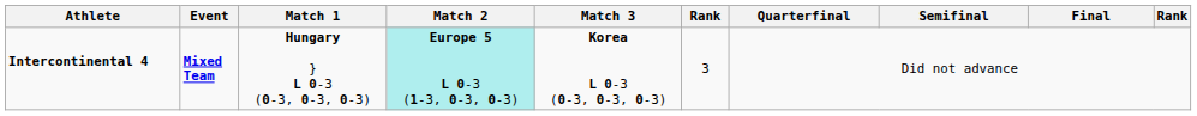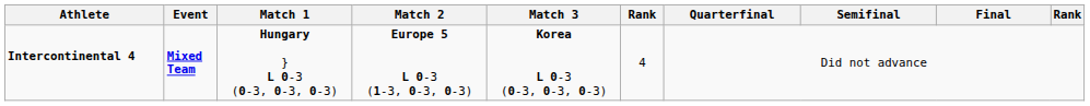Intercontinental 4 | Match 2: paleturquoise background -> no background
Intercontinental 4 | column 6: 3 -> 4
